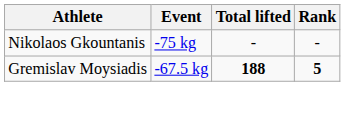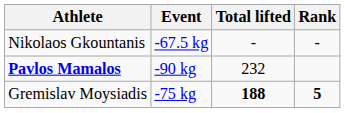Nikolaos Gkountanis | Event: -75 kg -> -67.5 kg
+ row: Pavlos Mamalos | -90 kg | 232
Gremislav Moysiadis | Event: -67.5 kg -> -75 kg
